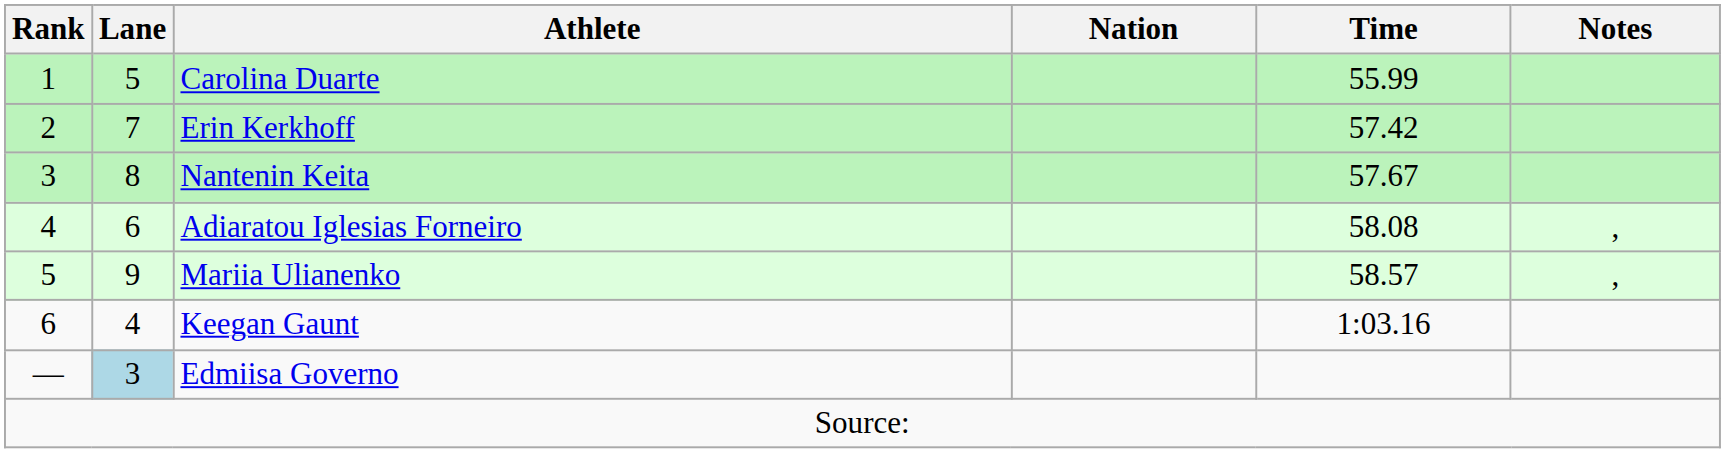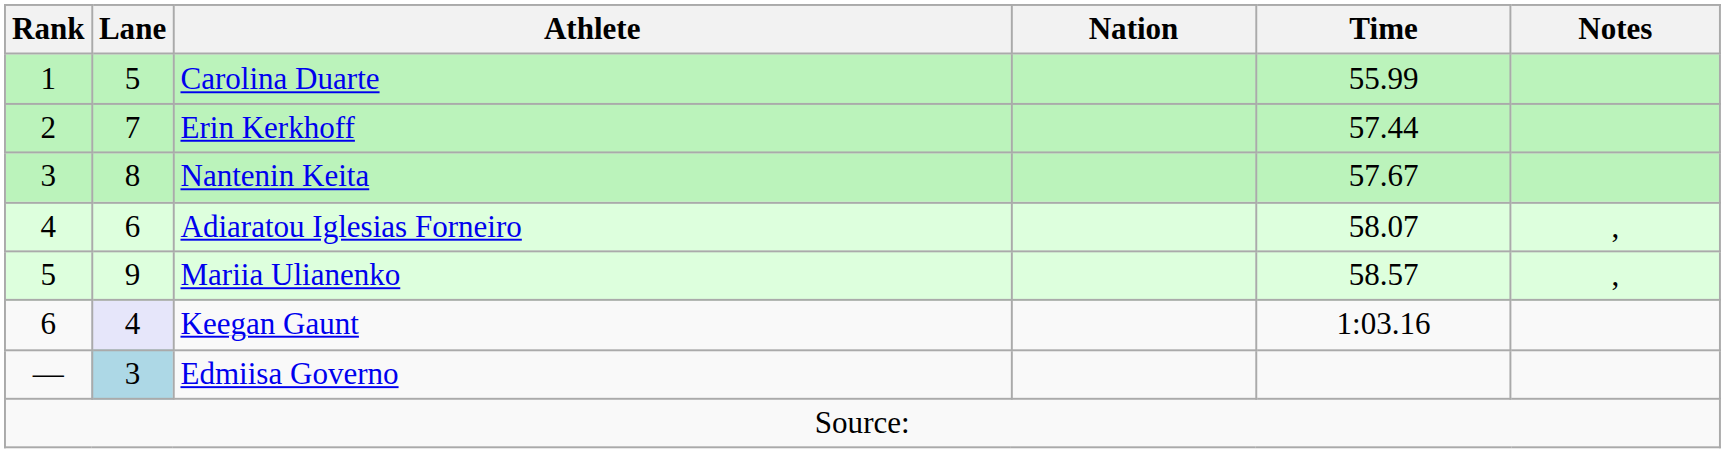Erin Kerkhoff | Time: 57.42 -> 57.44
Adiaratou Iglesias Forneiro | Time: 58.08 -> 58.07
Keegan Gaunt | Lane: no background -> lavender background
